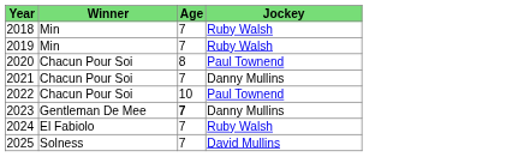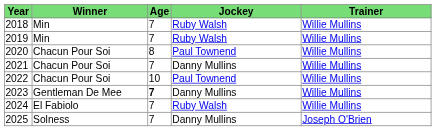+ column: Trainer | Willie Mullins | Willie Mullins | Willie Mullins | Willie Mullins | Willie Mullins | Willie Mullins | Willie Mullins | Joseph O'Brien
2025 | Jockey: David Mullins -> Danny Mullins
